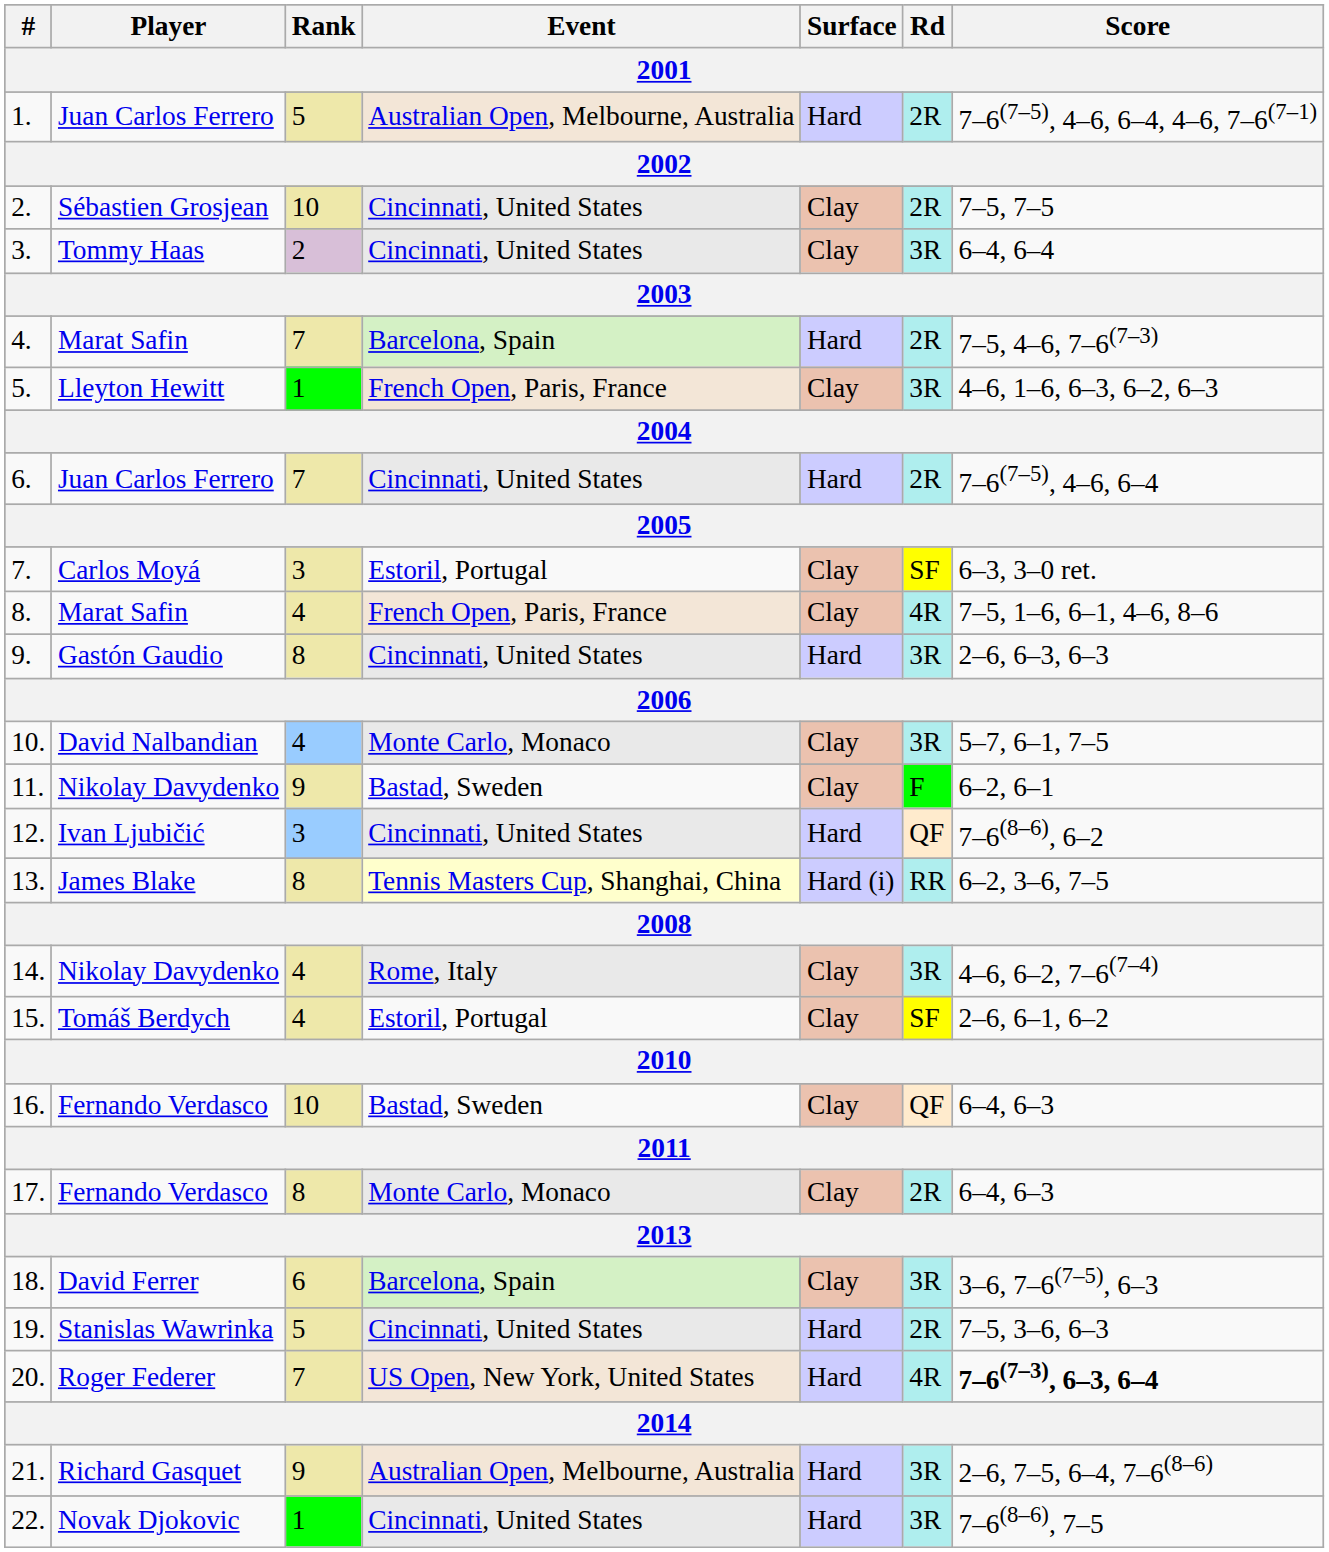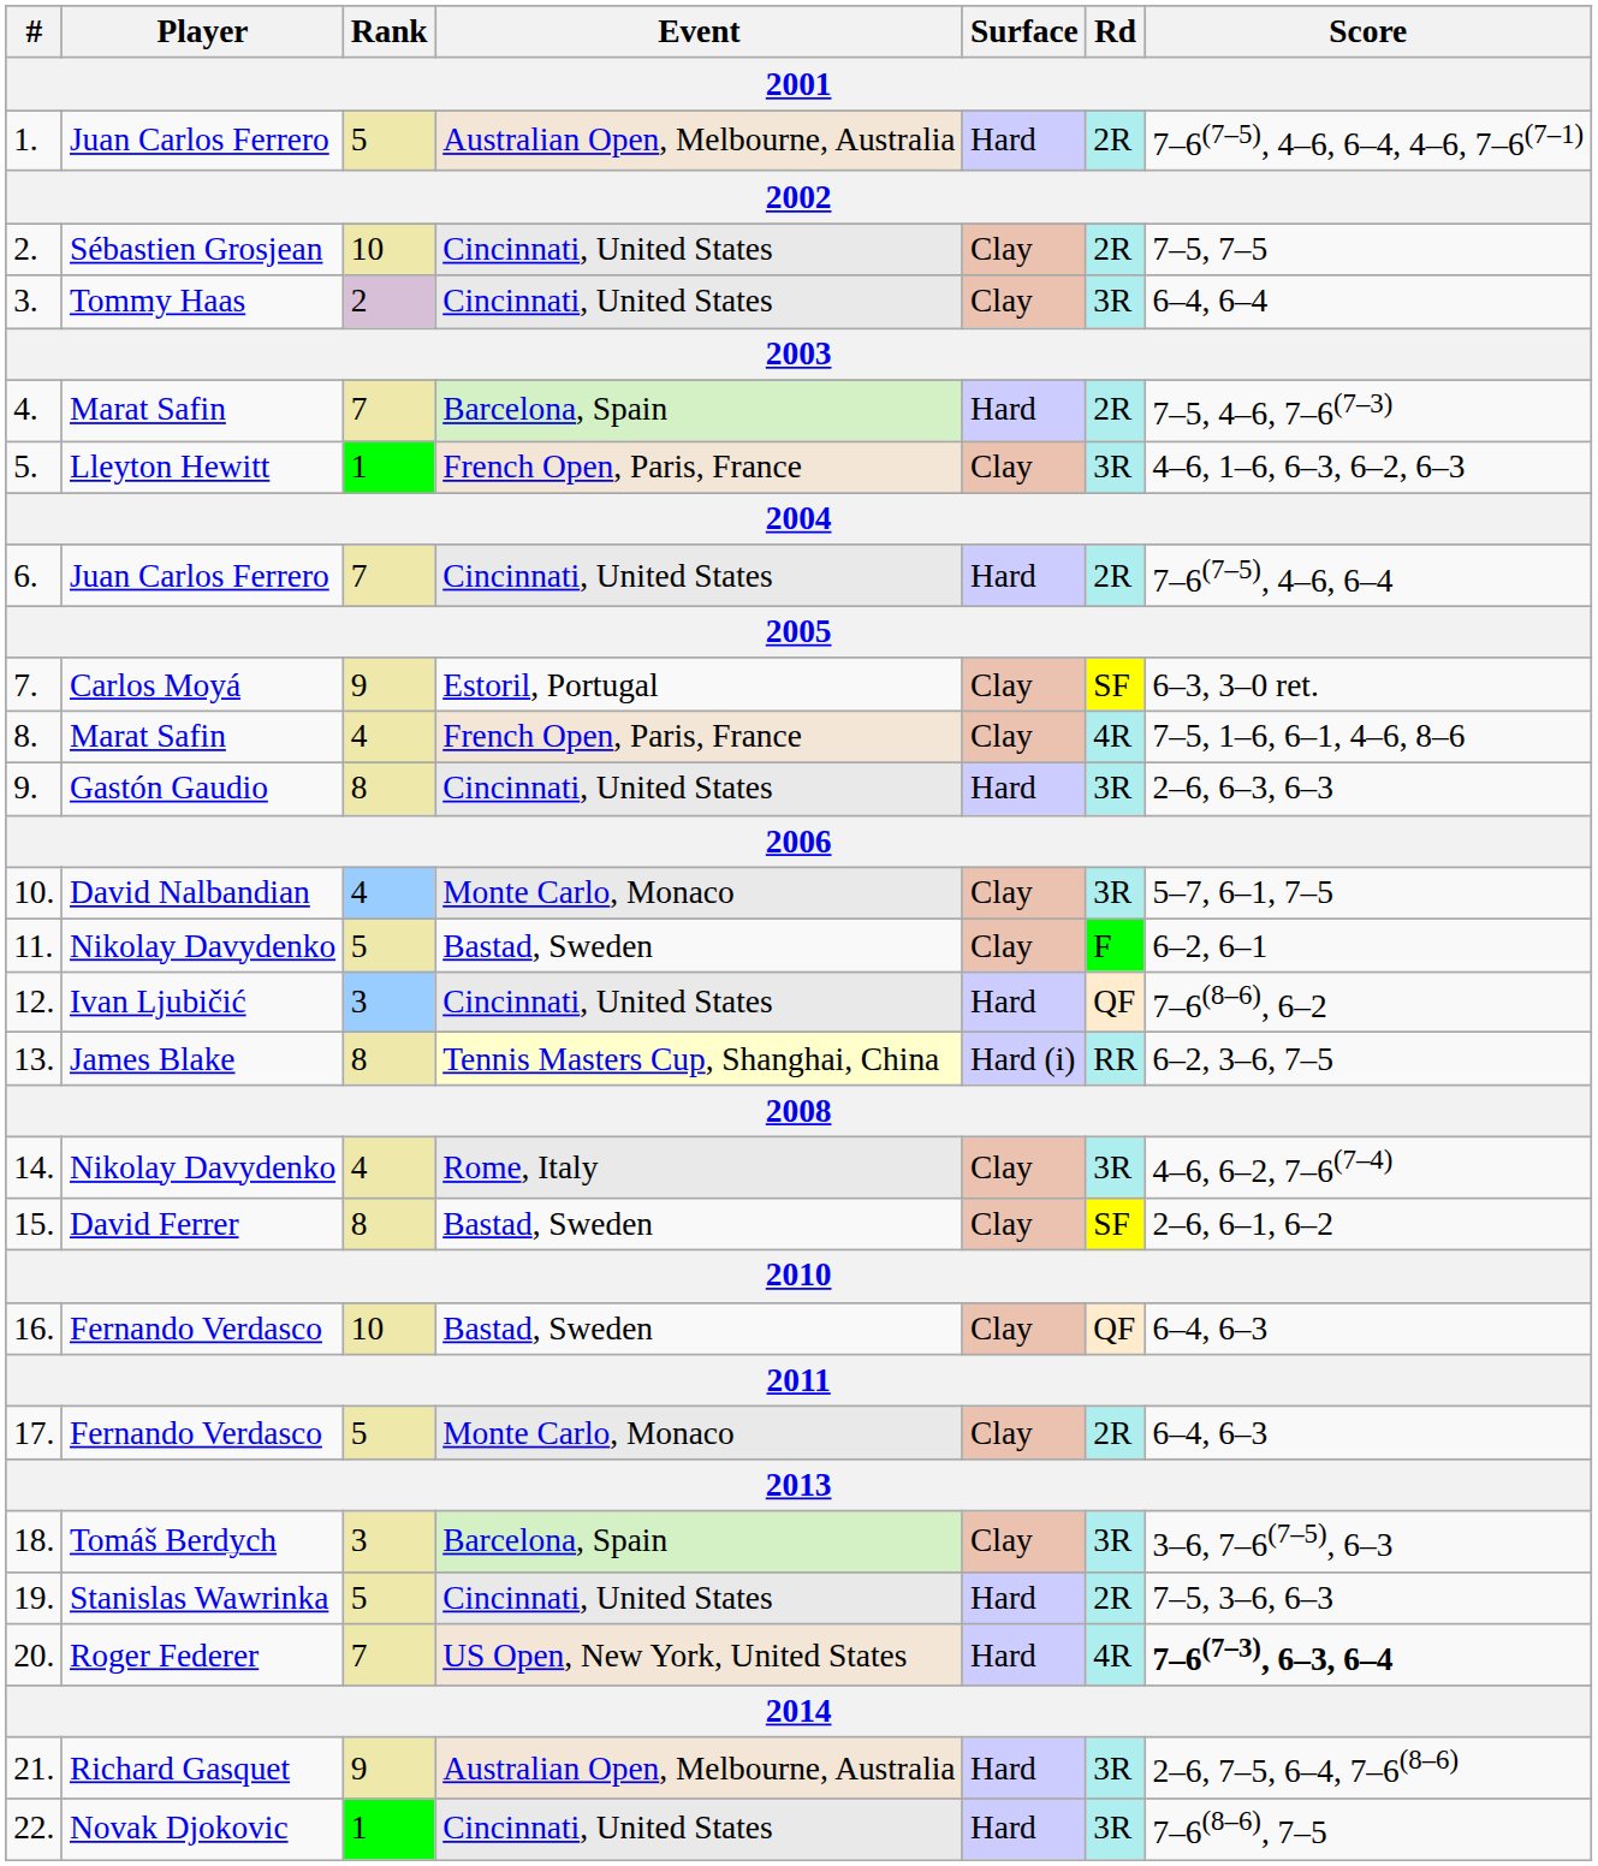7. | Rank: 3 -> 9
11. | Rank: 9 -> 5
15. | Player: Tomáš Berdych -> David Ferrer
15. | Rank: 4 -> 8
15. | Event: Estoril, Portugal -> Bastad, Sweden
17. | Rank: 8 -> 5
18. | Player: David Ferrer -> Tomáš Berdych
18. | Rank: 6 -> 3
